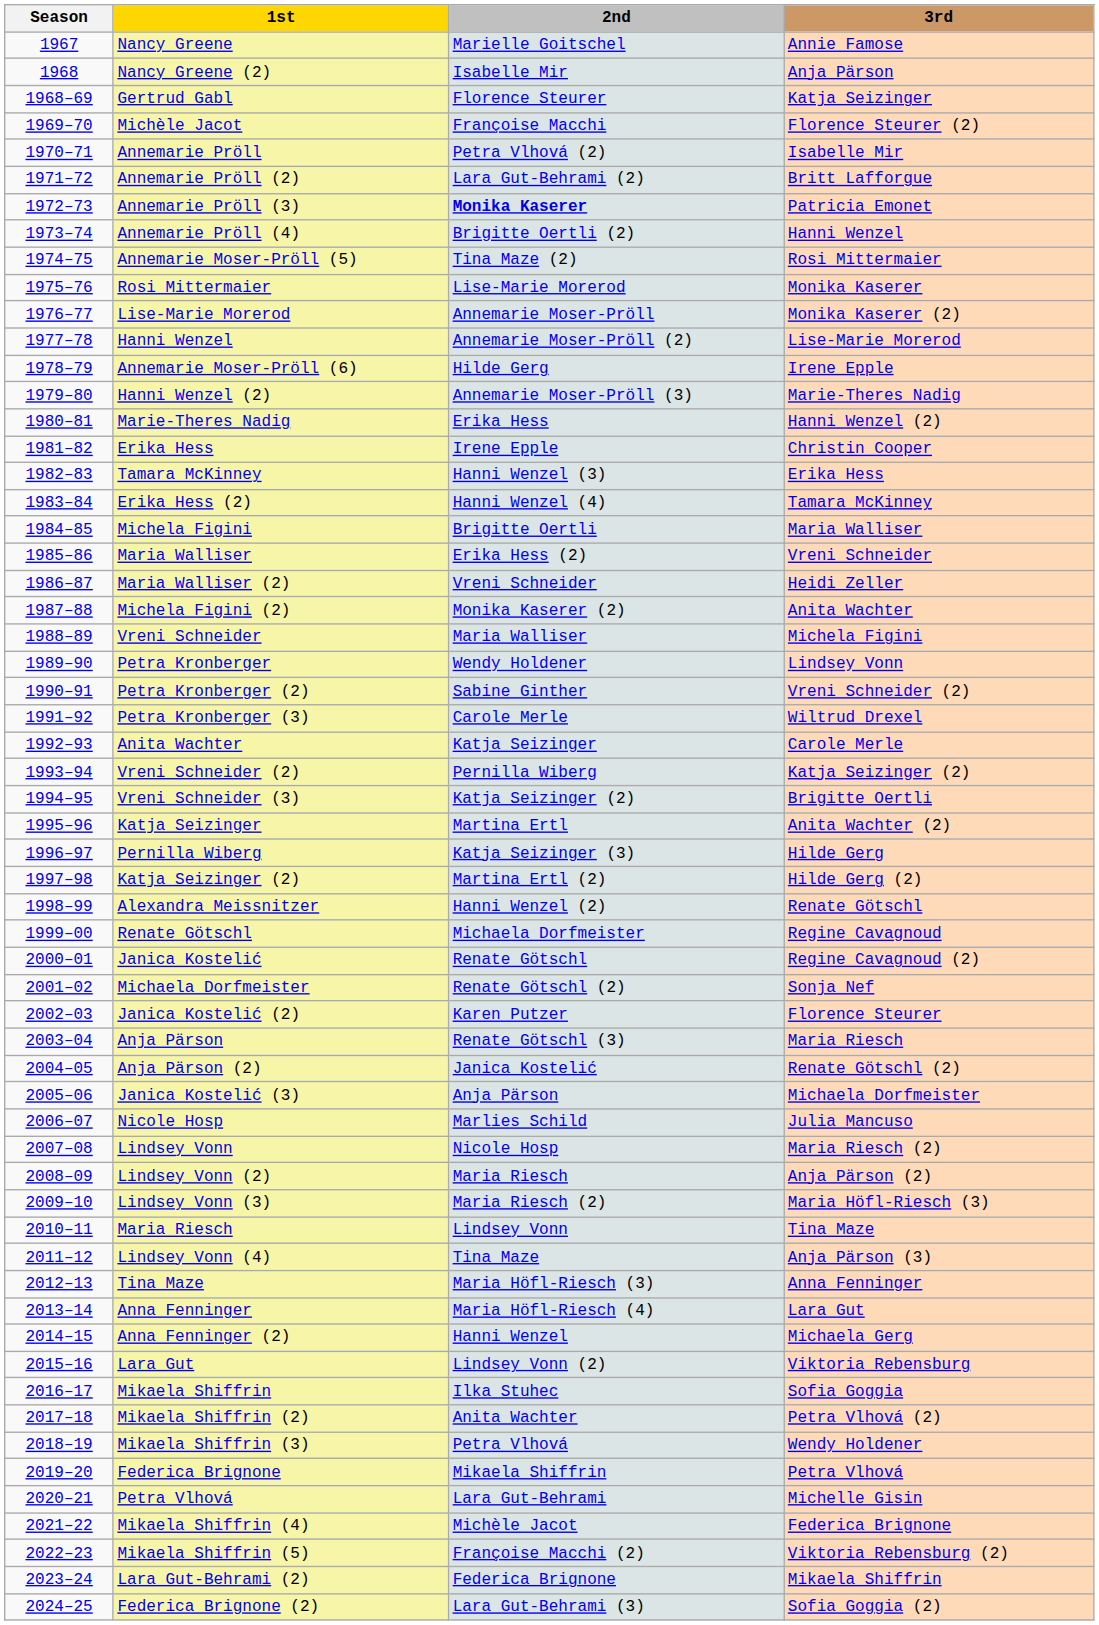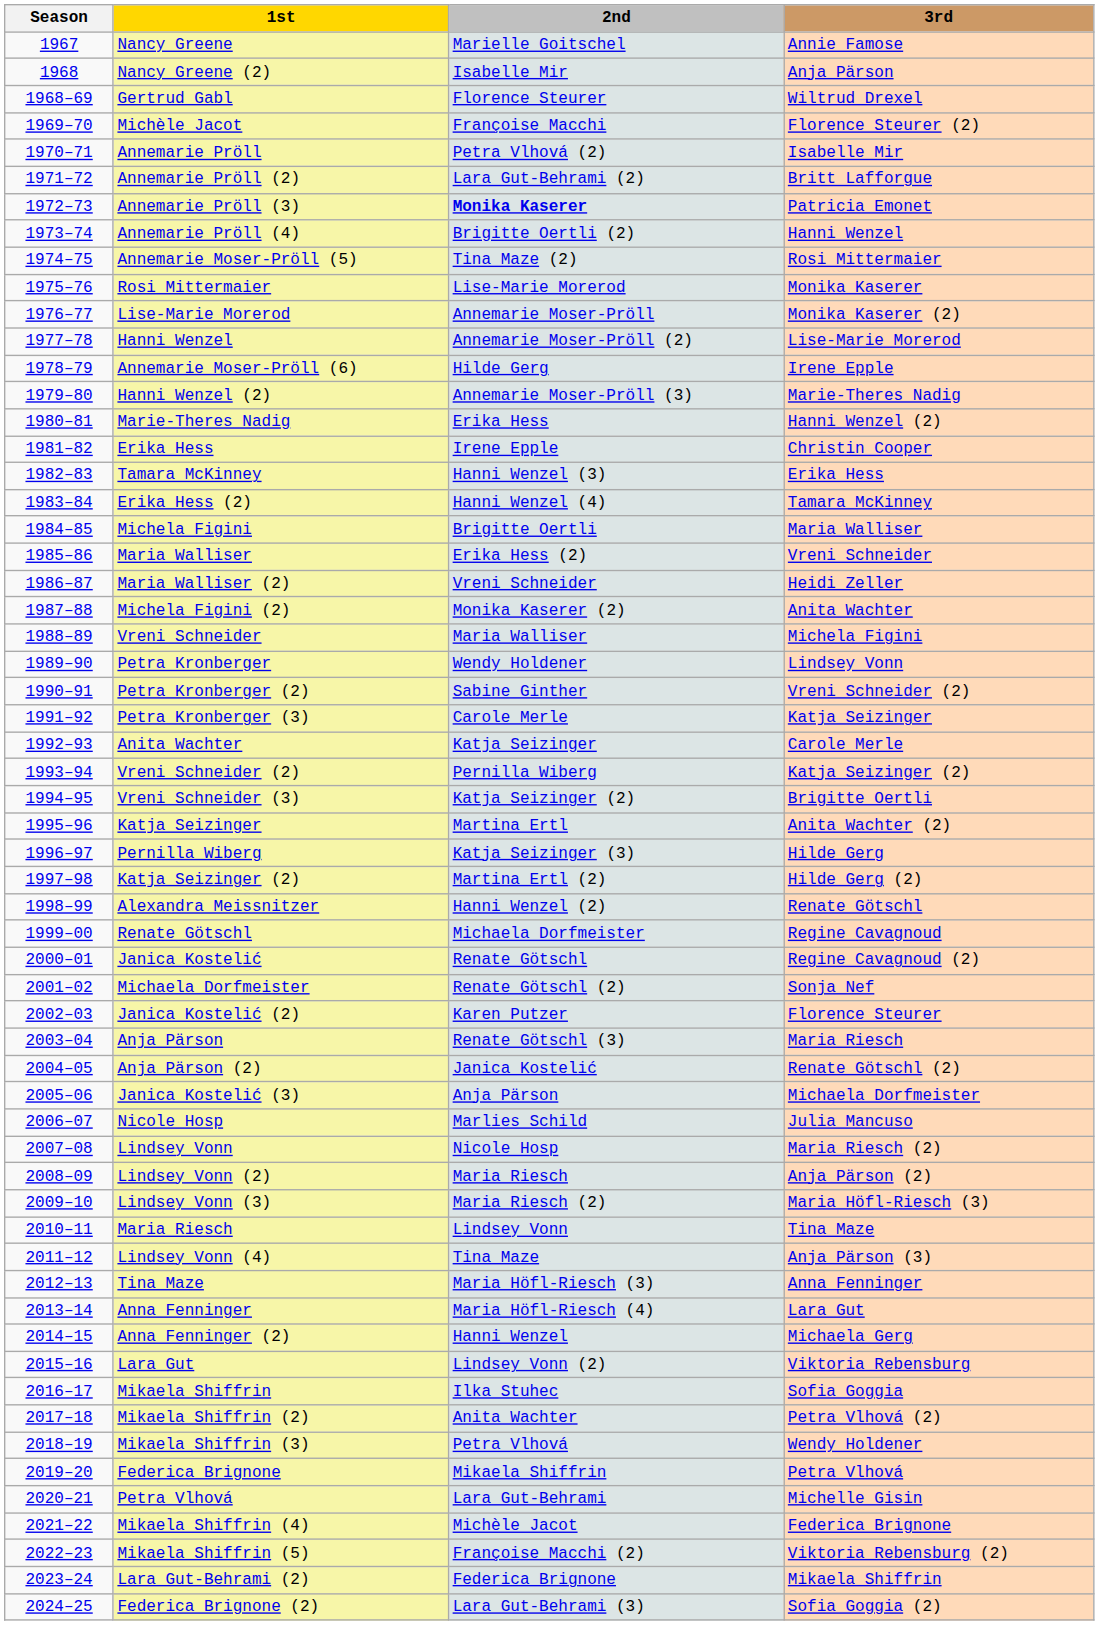Gertrud Gabl | 3rd: Katja Seizinger -> Wiltrud Drexel
Petra Kronberger (3) | 3rd: Wiltrud Drexel -> Katja Seizinger
